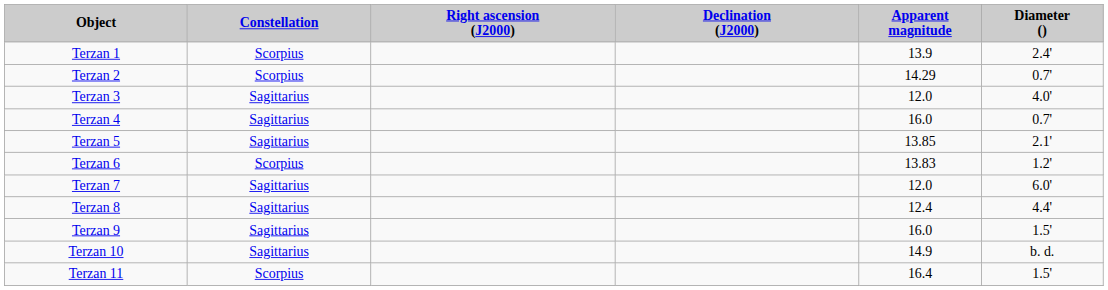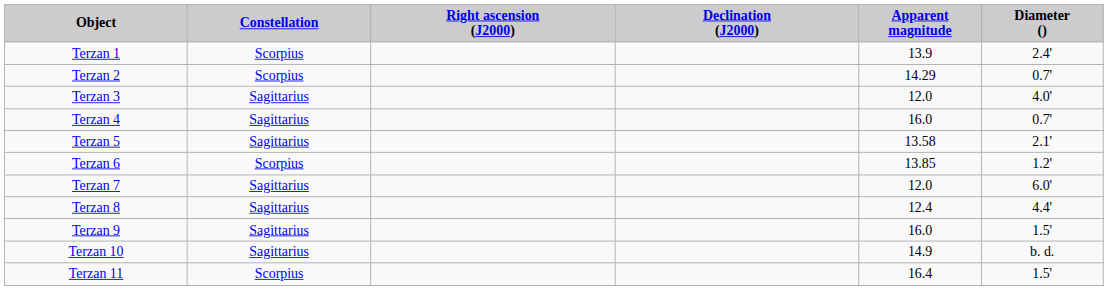Terzan 5 | Apparent magnitude: 13.85 -> 13.58
Terzan 6 | Apparent magnitude: 13.83 -> 13.85
